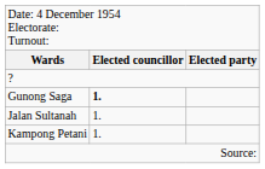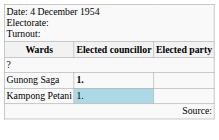- row: Jalan Sultanah | 1.
Kampong Petani | column 2: no background -> lightblue background
